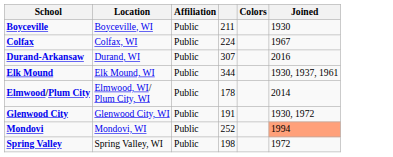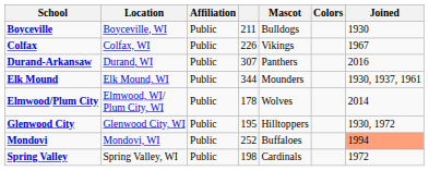+ column: Mascot | Bulldogs | Vikings | Panthers | Mounders | Wolves | Hilltoppers | Buffaloes | Cardinals
Colfax | column 4: 224 -> 226
Glenwood City | column 4: 191 -> 195
